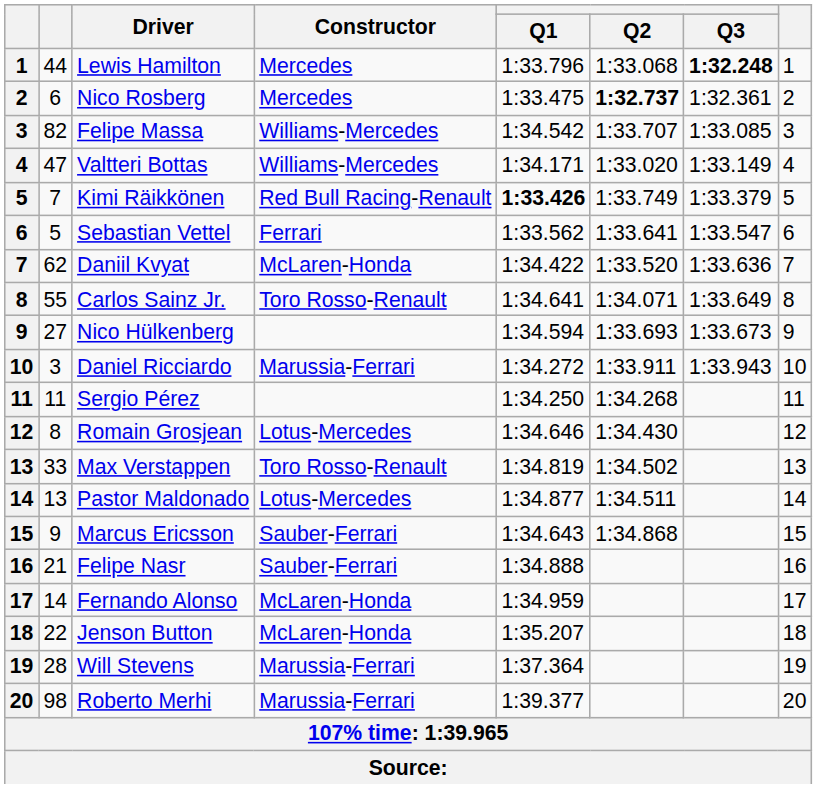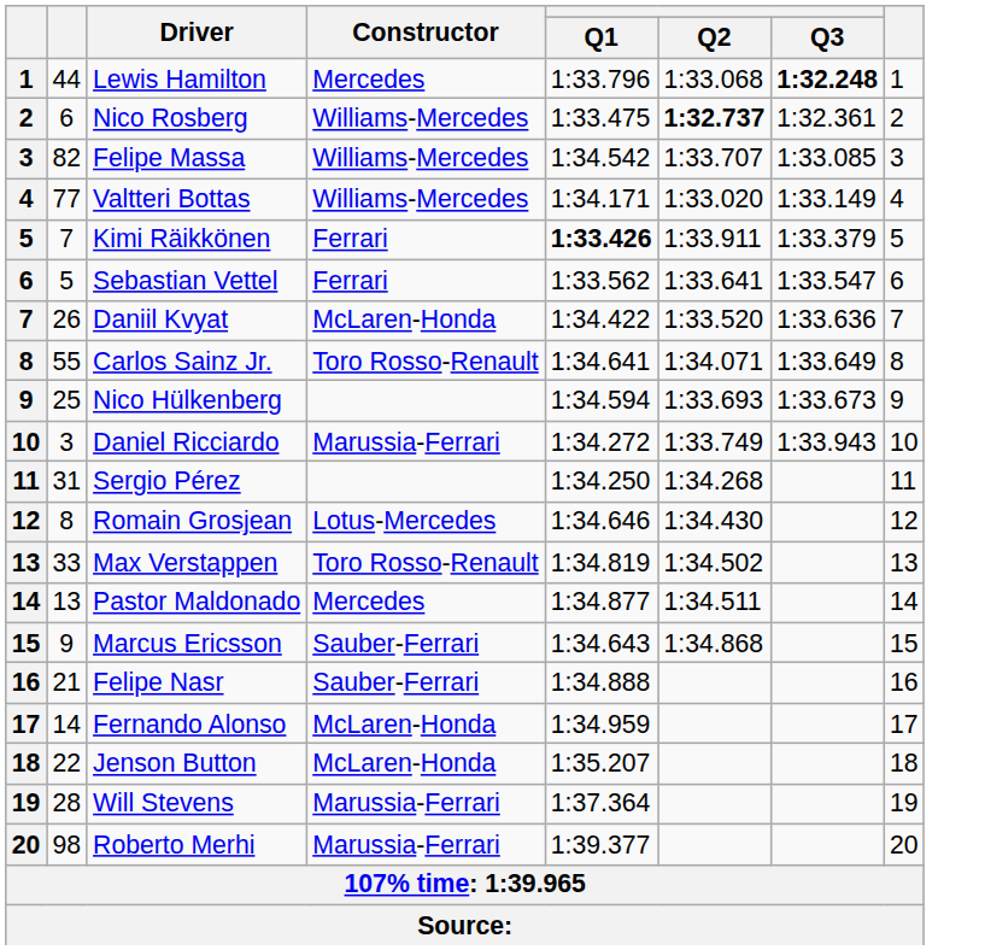Nico Rosberg | Constructor: Mercedes -> Williams-Mercedes
Valtteri Bottas | column 2: 47 -> 77
Kimi Räikkönen | Constructor: Red Bull Racing-Renault -> Ferrari
Kimi Räikkönen | Q2: 1:33.749 -> 1:33.911
Daniil Kvyat | column 2: 62 -> 26
Nico Hülkenberg | column 2: 27 -> 25
Daniel Ricciardo | Q2: 1:33.911 -> 1:33.749
Sergio Pérez | column 2: 11 -> 31
Pastor Maldonado | Constructor: Lotus-Mercedes -> Mercedes
